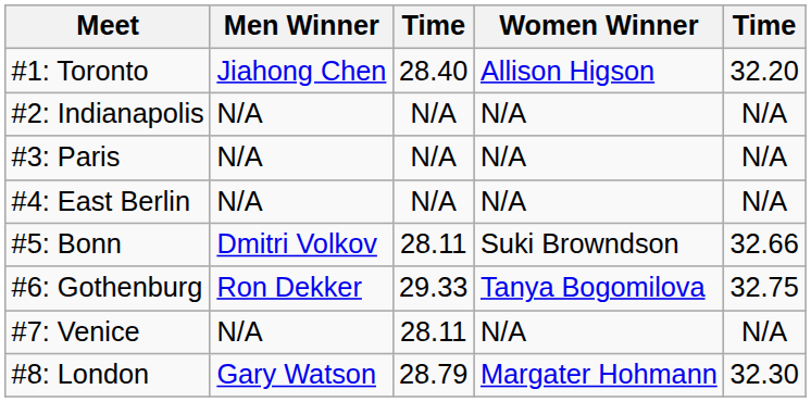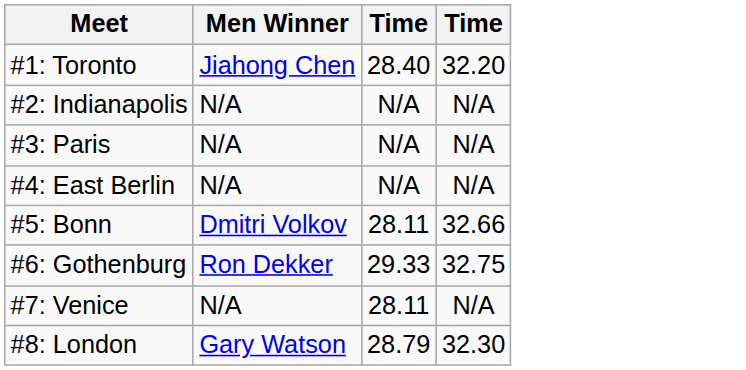- column: Women Winner | Allison Higson | N/A | N/A | N/A | Suki Browndson | Tanya Bogomilova | N/A | Margater Hohmann
